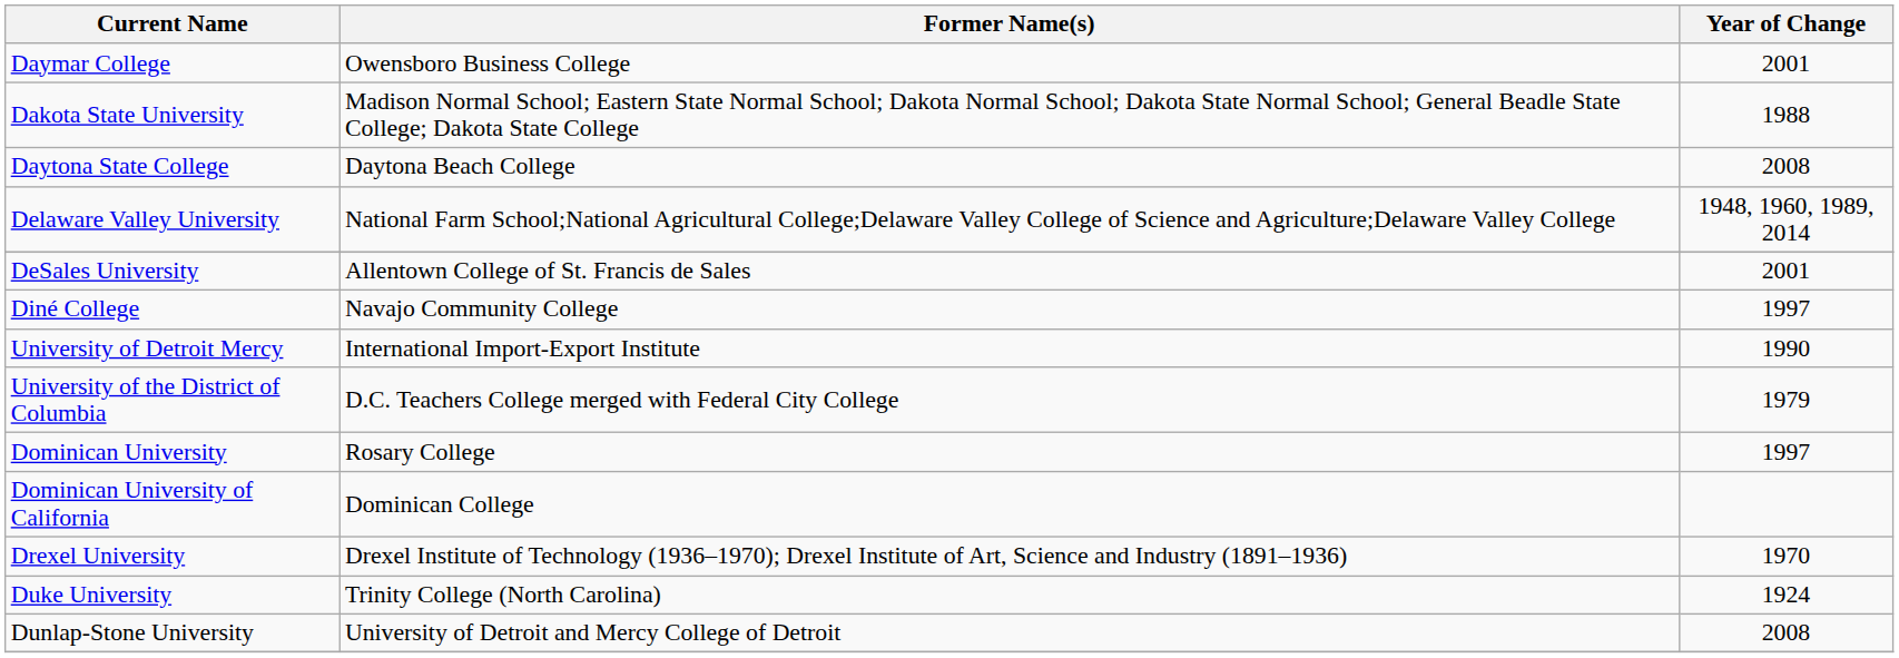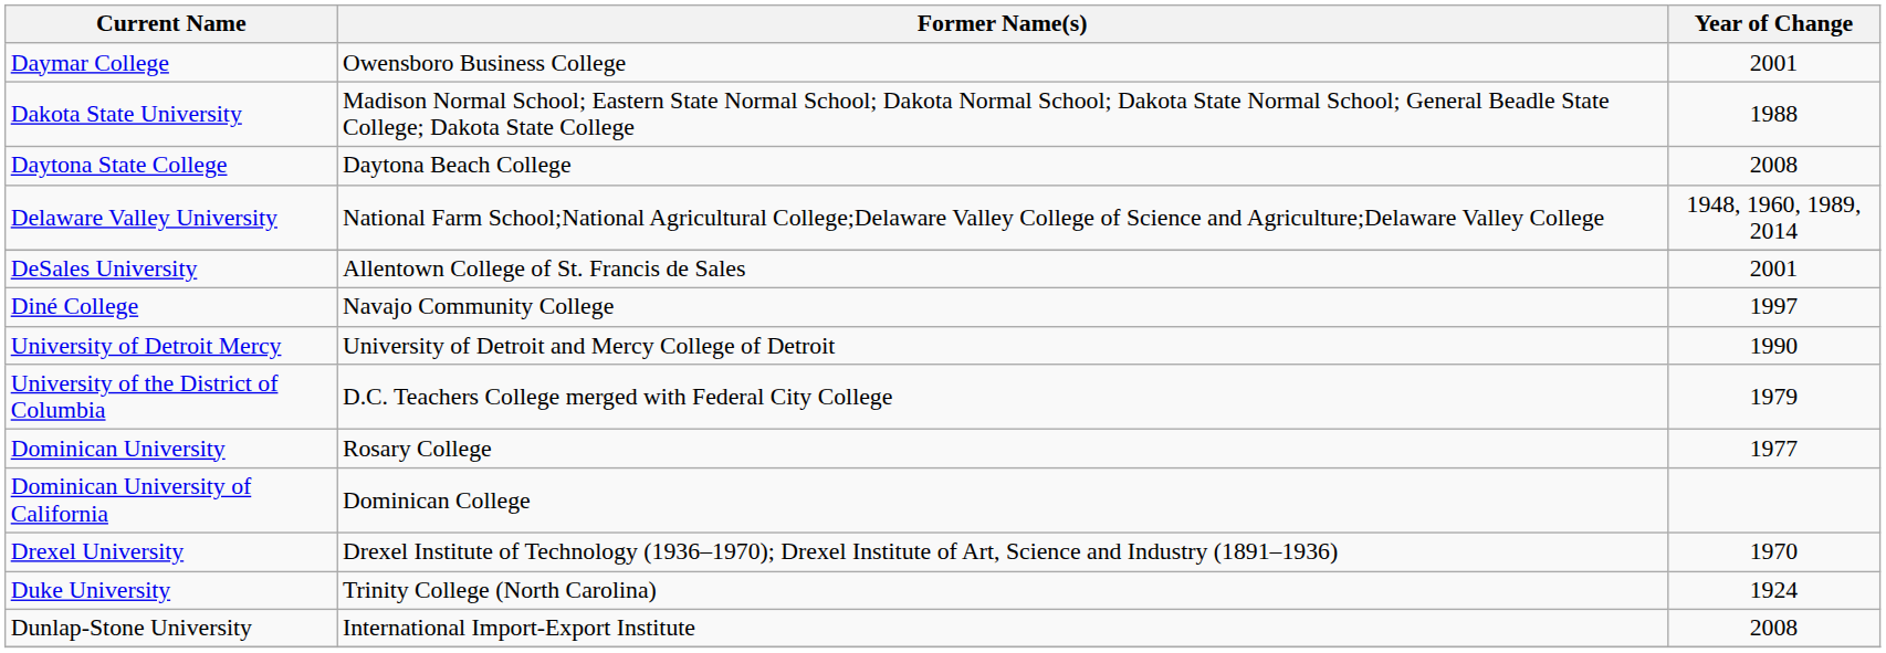University of Detroit Mercy | Former Name(s): International Import-Export Institute -> University of Detroit and Mercy College of Detroit
Dominican University | Year of Change: 1997 -> 1977
Dunlap-Stone University | Former Name(s): University of Detroit and Mercy College of Detroit -> International Import-Export Institute
